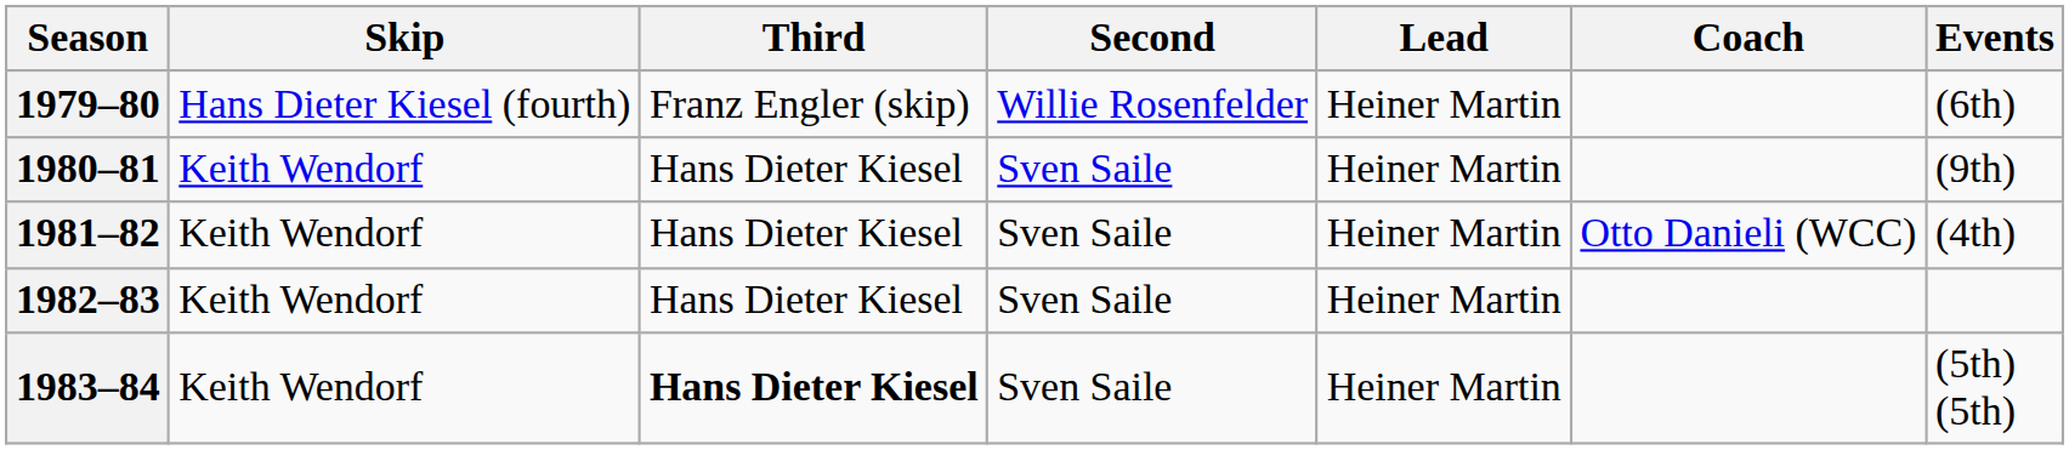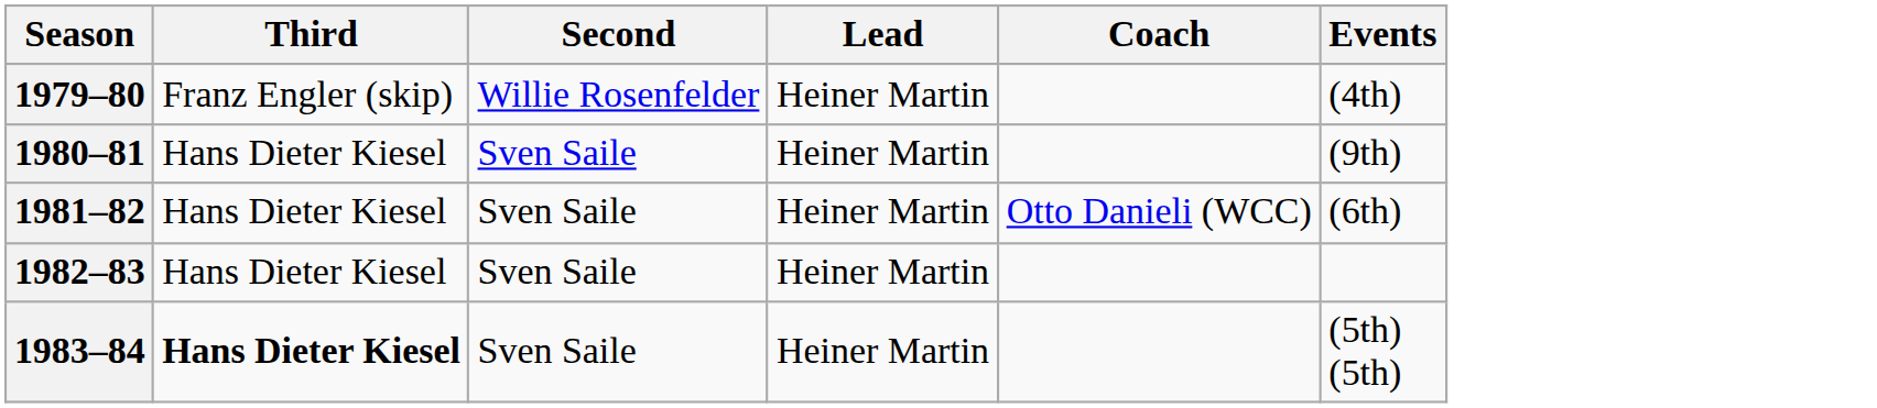- column: Skip | Hans Dieter Kiesel (fourth) | Keith Wendorf | Keith Wendorf | Keith Wendorf | Keith Wendorf
1979–80 | Events: (6th) -> (4th)
1981–82 | Events: (4th) -> (6th)
